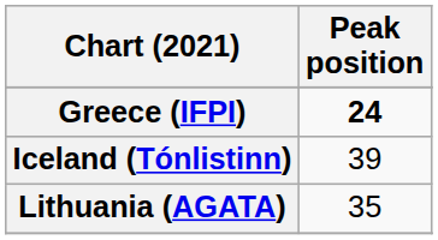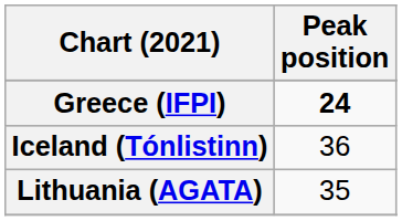Iceland (Tónlistinn) | Peak position: 39 -> 36
